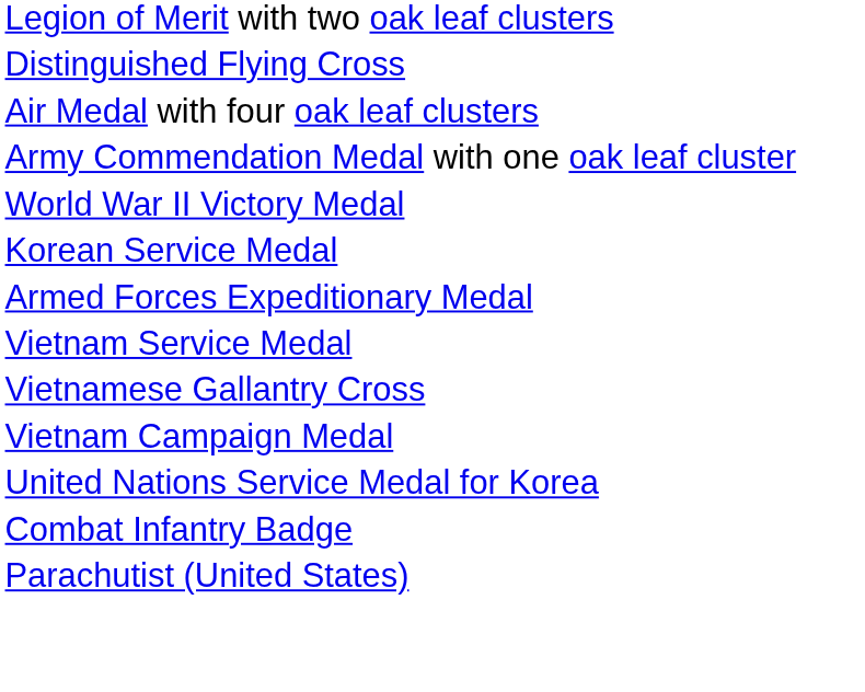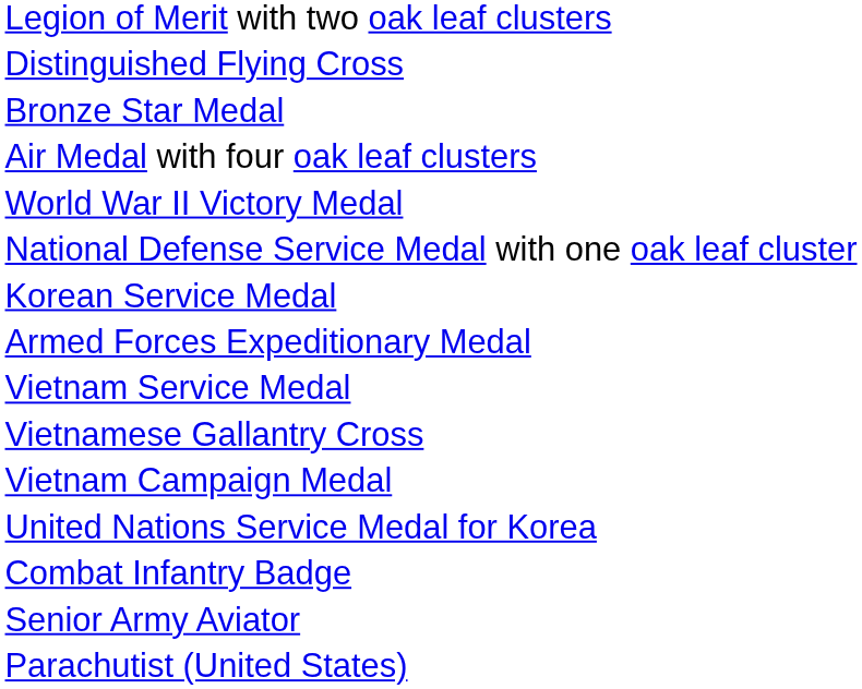+ row: Bronze Star Medal
- row: Army Commendation Medal with one oak leaf cluster
+ row: National Defense Service Medal with one oak leaf cluster
+ row: Senior Army Aviator
